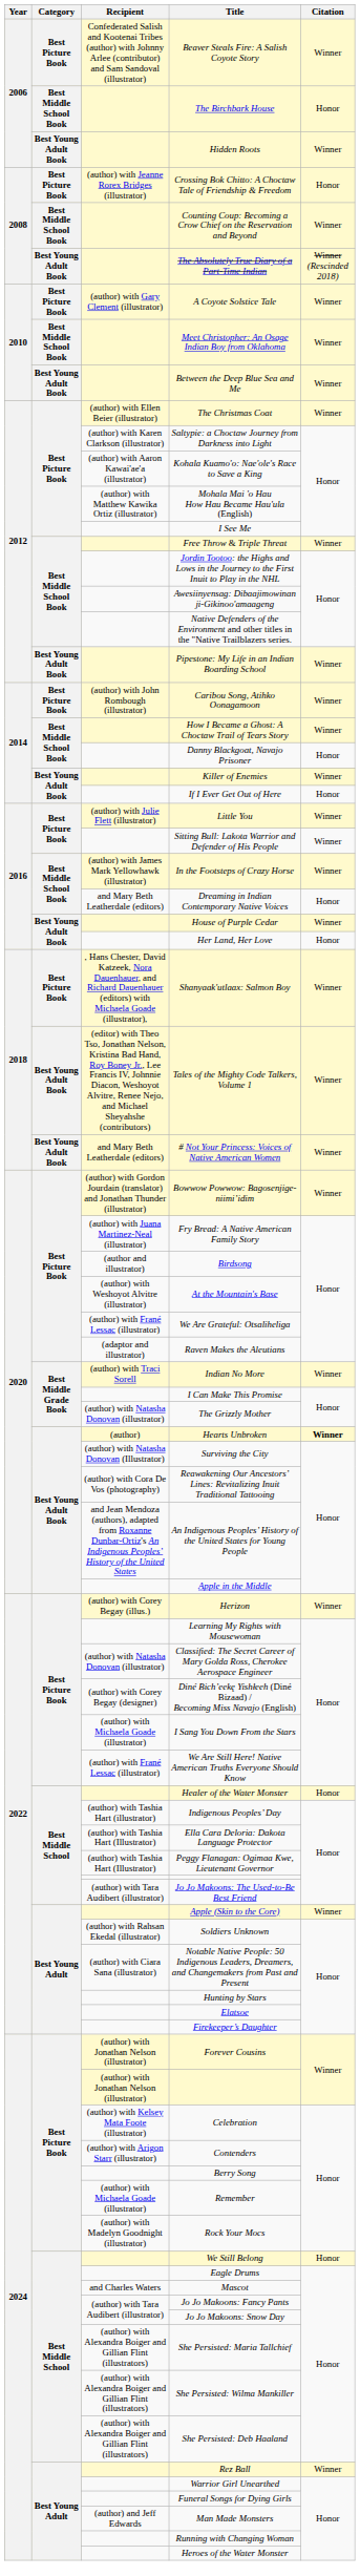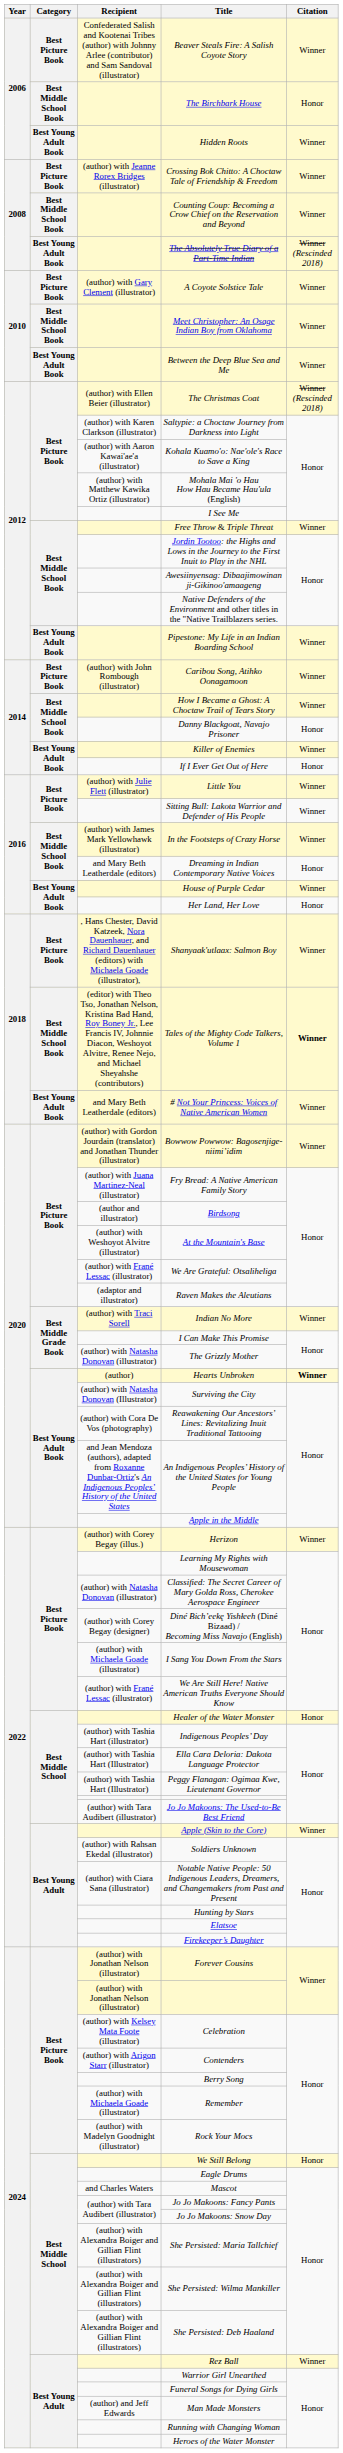Crossing Bok Chitto: A Choctaw Tale of Friendship & Freedom | Citation: Honor -> Winner
The Christmas Coat | Citation: Winner -> Winner (Rescinded 2018)
Tales of the Mighty Code Talkers, Volume 1 | Category: Best Young Adult Book -> Best Middle School Book
Tales of the Mighty Code Talkers, Volume 1 | Citation: normal -> bold
